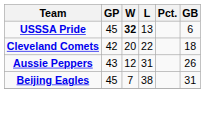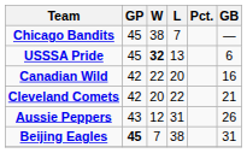+ row: Chicago Bandits | 45 | 38 | 7 | —
+ row: Canadian Wild | 42 | 22 | 20 | 16
Cleveland Comets | GB: 18 -> 21
Beijing Eagles | GP: normal -> bold
